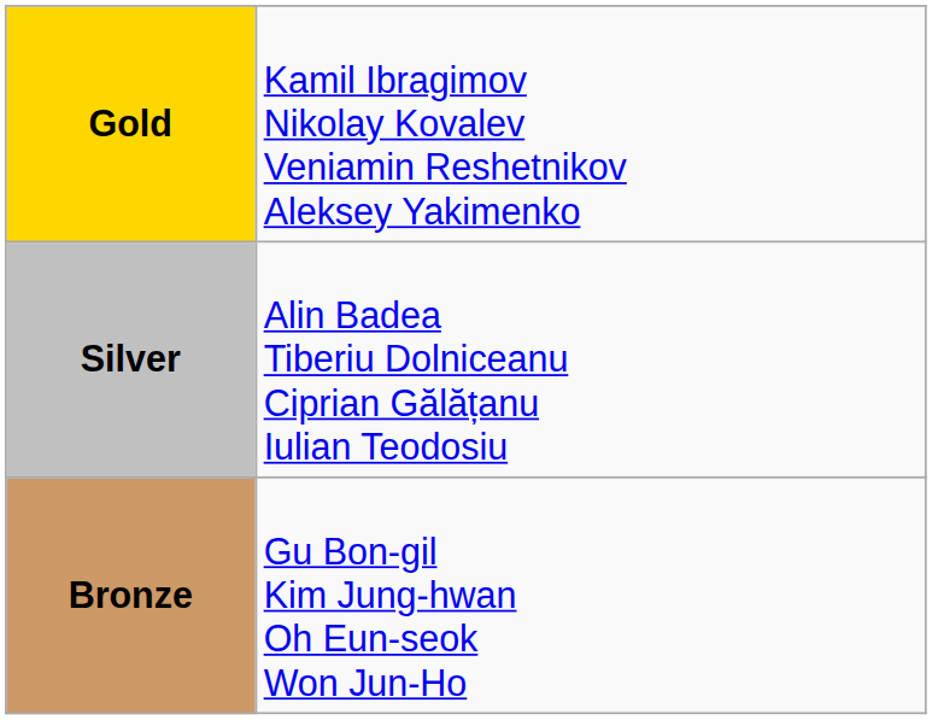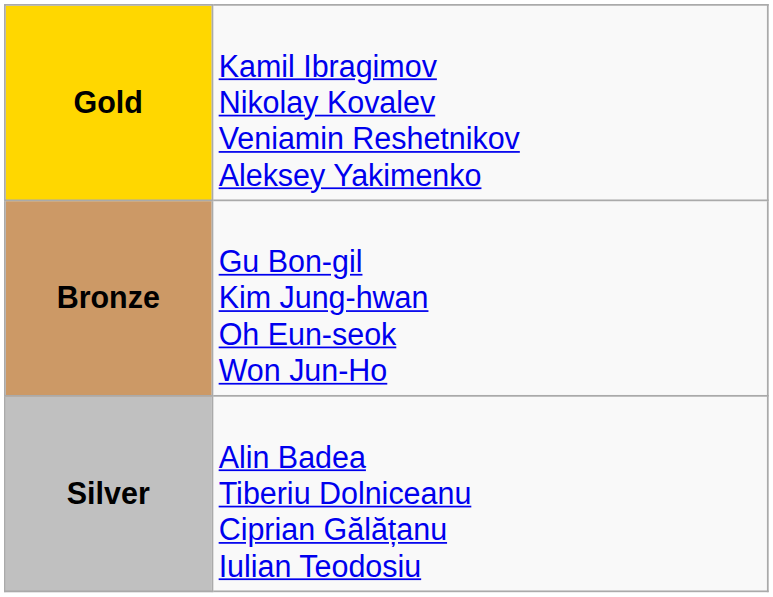rows swapped: Silver <-> Bronze
